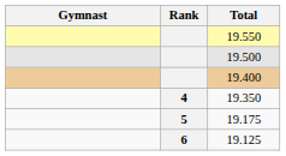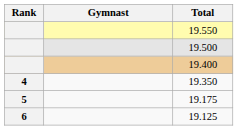columns swapped: Rank <-> Gymnast
